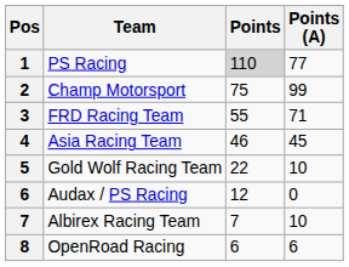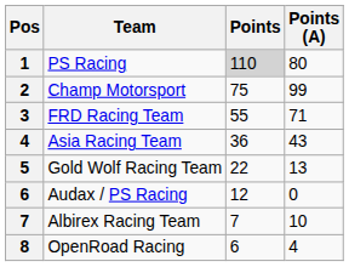PS Racing | Points (A): 77 -> 80
Asia Racing Team | Points: 46 -> 36
Asia Racing Team | Points (A): 45 -> 43
Gold Wolf Racing Team | Points (A): 10 -> 13
OpenRoad Racing | Points (A): 6 -> 4
